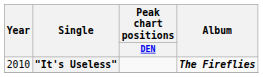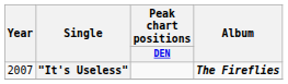"It's Useless" | Year: 2010 -> 2007
